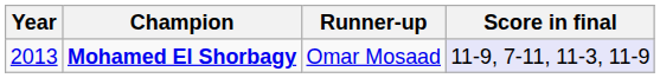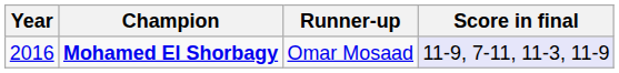Mohamed El Shorbagy | Year: 2013 -> 2016
